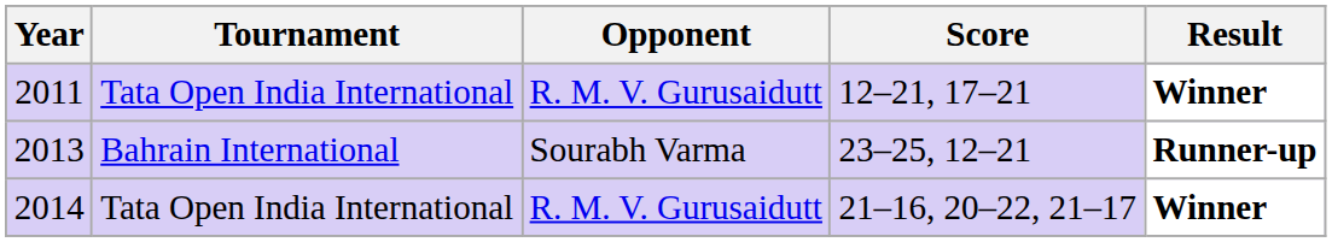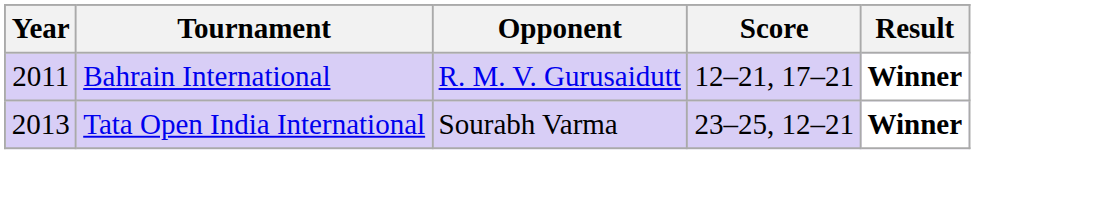2011 | Tournament: Tata Open India International -> Bahrain International
2013 | Tournament: Bahrain International -> Tata Open India International
2013 | Result: Runner-up -> Winner
- row: 2014 | Tata Open India International | R. M. V. Gurusaidutt | 21–16, 20–22, 21–17 | Winner
